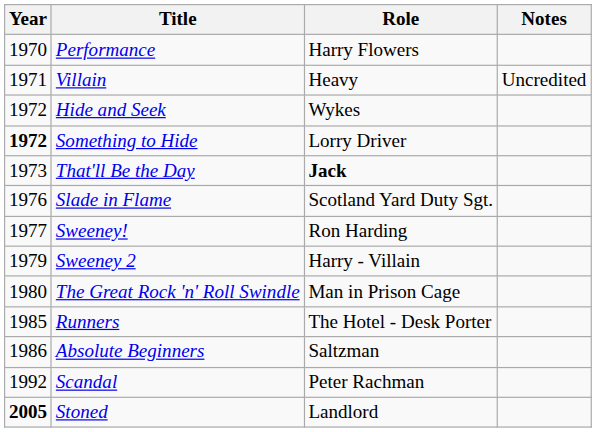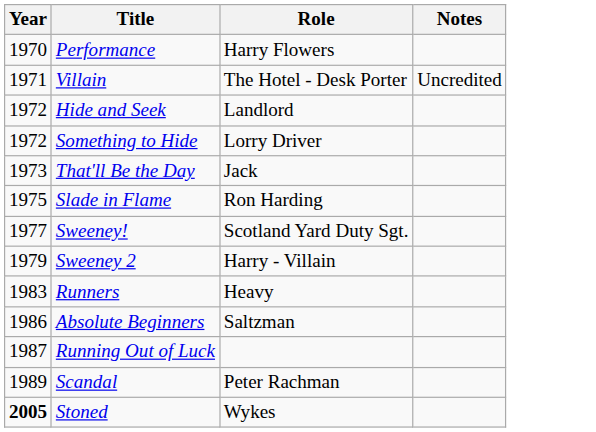Villain | Role: Heavy -> The Hotel - Desk Porter
Hide and Seek | Role: Wykes -> Landlord
Something to Hide | Year: bold -> normal
That'll Be the Day | Role: bold -> normal
Slade in Flame | Year: 1976 -> 1975
Slade in Flame | Role: Scotland Yard Duty Sgt. -> Ron Harding
Sweeney! | Role: Ron Harding -> Scotland Yard Duty Sgt.
- row: 1980 | The Great Rock 'n' Roll Swindle | Man in Prison Cage
Runners | Year: 1985 -> 1983
Runners | Role: The Hotel - Desk Porter -> Heavy
+ row: 1987 | Running Out of Luck
Scandal | Year: 1992 -> 1989
Stoned | Role: Landlord -> Wykes
